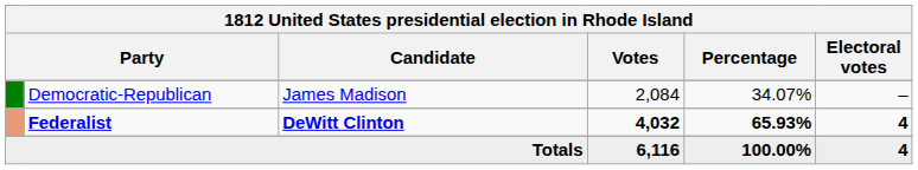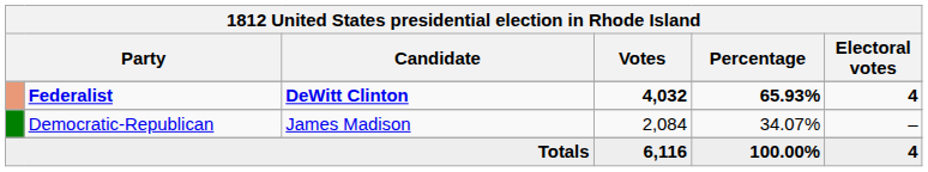rows swapped: Federalist <-> Democratic-Republican
